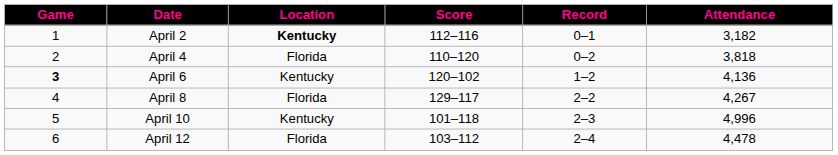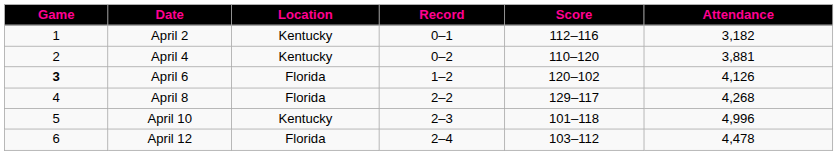columns swapped: Score <-> Record
April 2 | Location: bold -> normal
April 4 | Location: Florida -> Kentucky
April 4 | Attendance: 3,818 -> 3,881
April 6 | Location: Kentucky -> Florida
April 6 | Attendance: 4,136 -> 4,126
April 8 | Attendance: 4,267 -> 4,268
